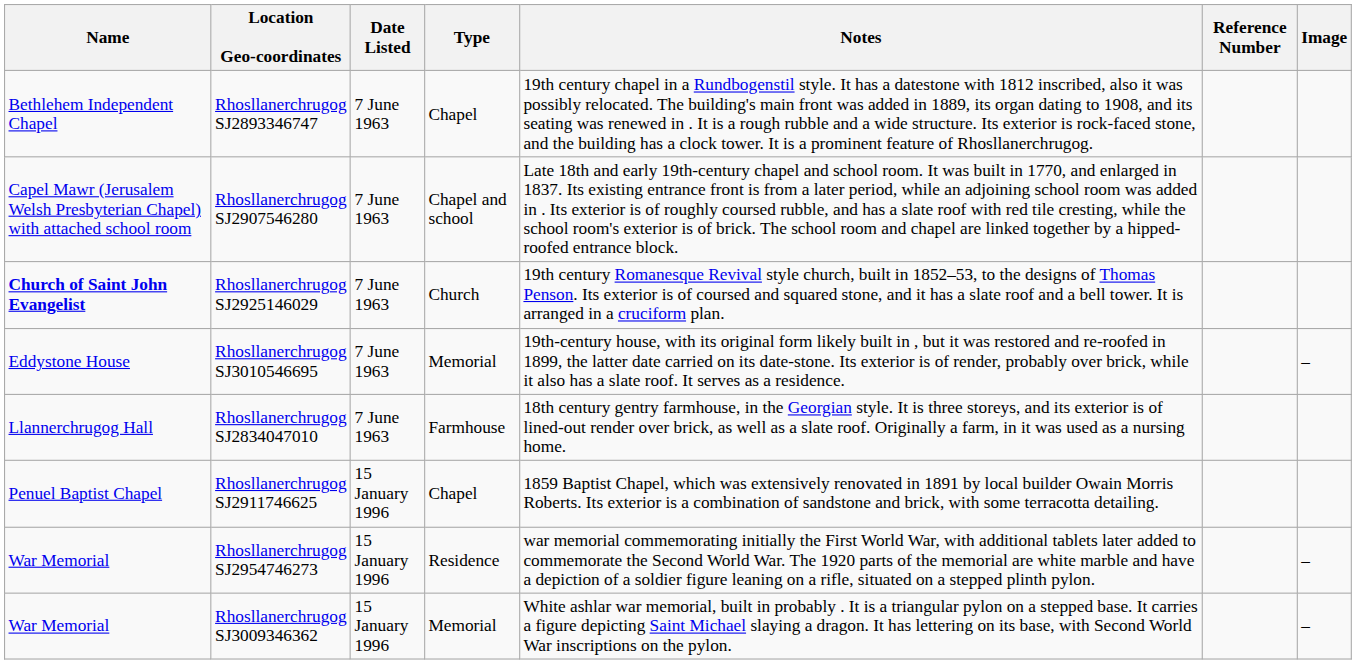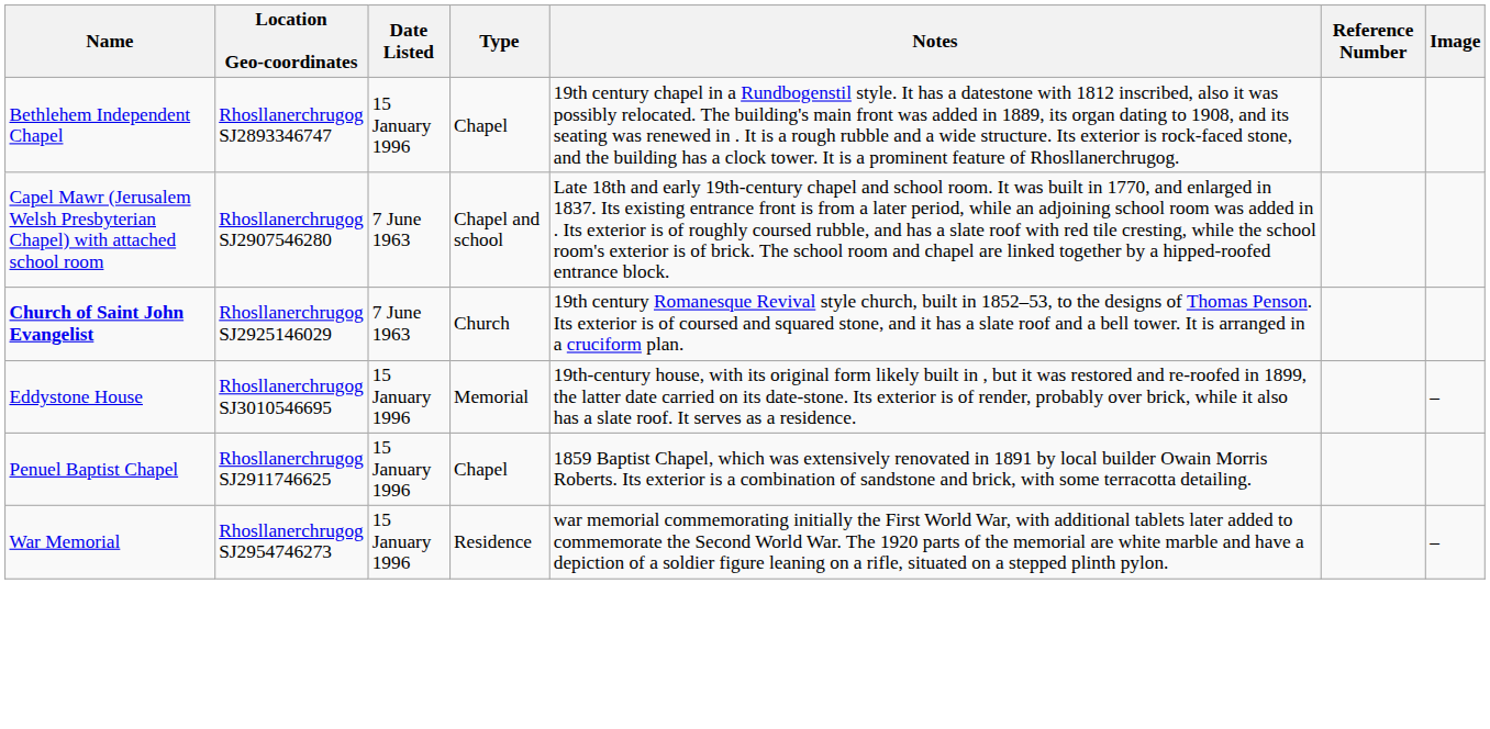Rhosllanerchrugog SJ2893346747 | Date Listed: 7 June 1963 -> 15 January 1996
Rhosllanerchrugog SJ3010546695 | Date Listed: 7 June 1963 -> 15 January 1996
- row: Llannerchrugog Hall | Rhosllanerchrugog SJ2834047010 | 7 June 1963 | Farmhouse | 18th century gentry farmhouse, in the Georgian style. It is three storeys, and its exterior is of lined-out render over brick, as well as a slate roof. Originally a farm, in it was used as a nursing home.
- row: War Memorial | Rhosllanerchrugog SJ3009346362 | 15 January 1996 | Memorial | White ashlar war memorial, built in probably . It is a triangular pylon on a stepped base. It carries a figure depicting Saint Michael slaying a dragon. It has lettering on its base, with Second World War inscriptions on the pylon. | –
